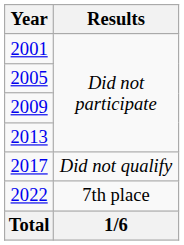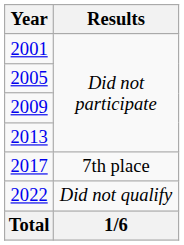2017 | Results: Did not qualify -> 7th place
2022 | Results: 7th place -> Did not qualify
